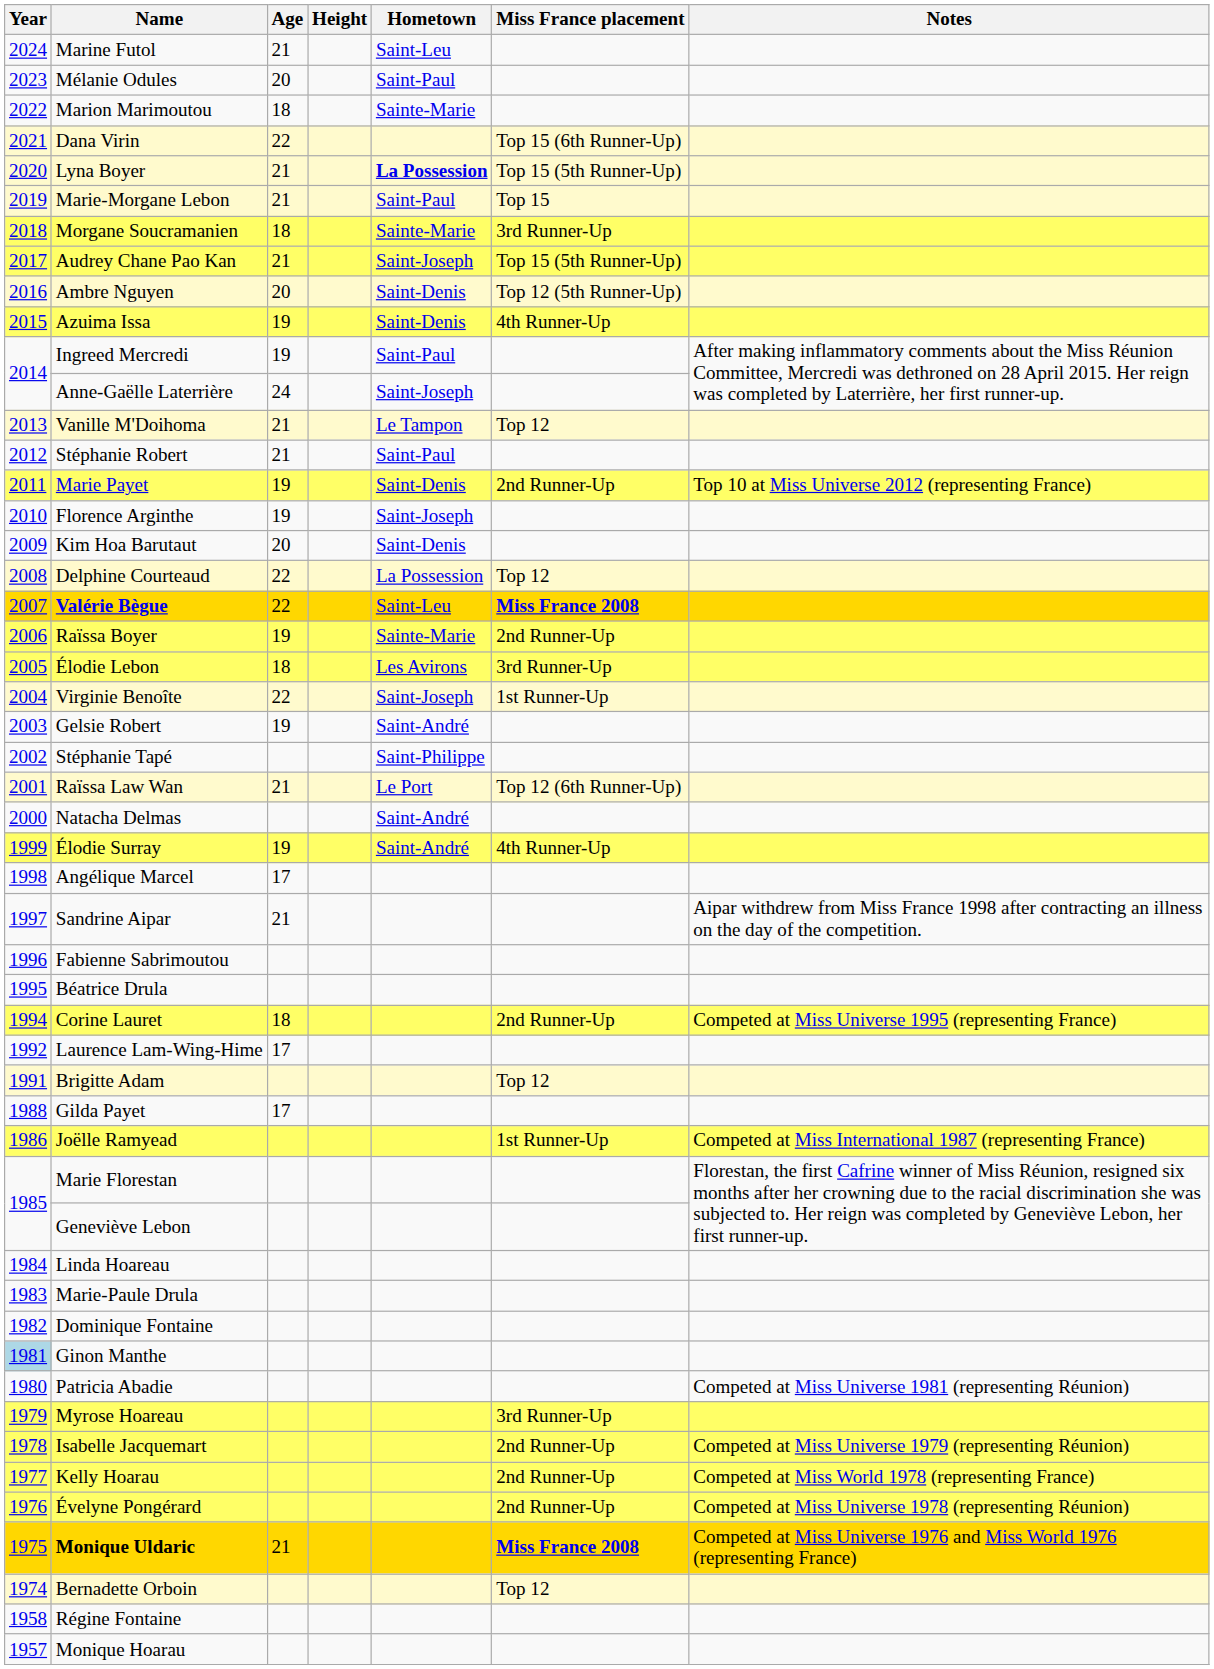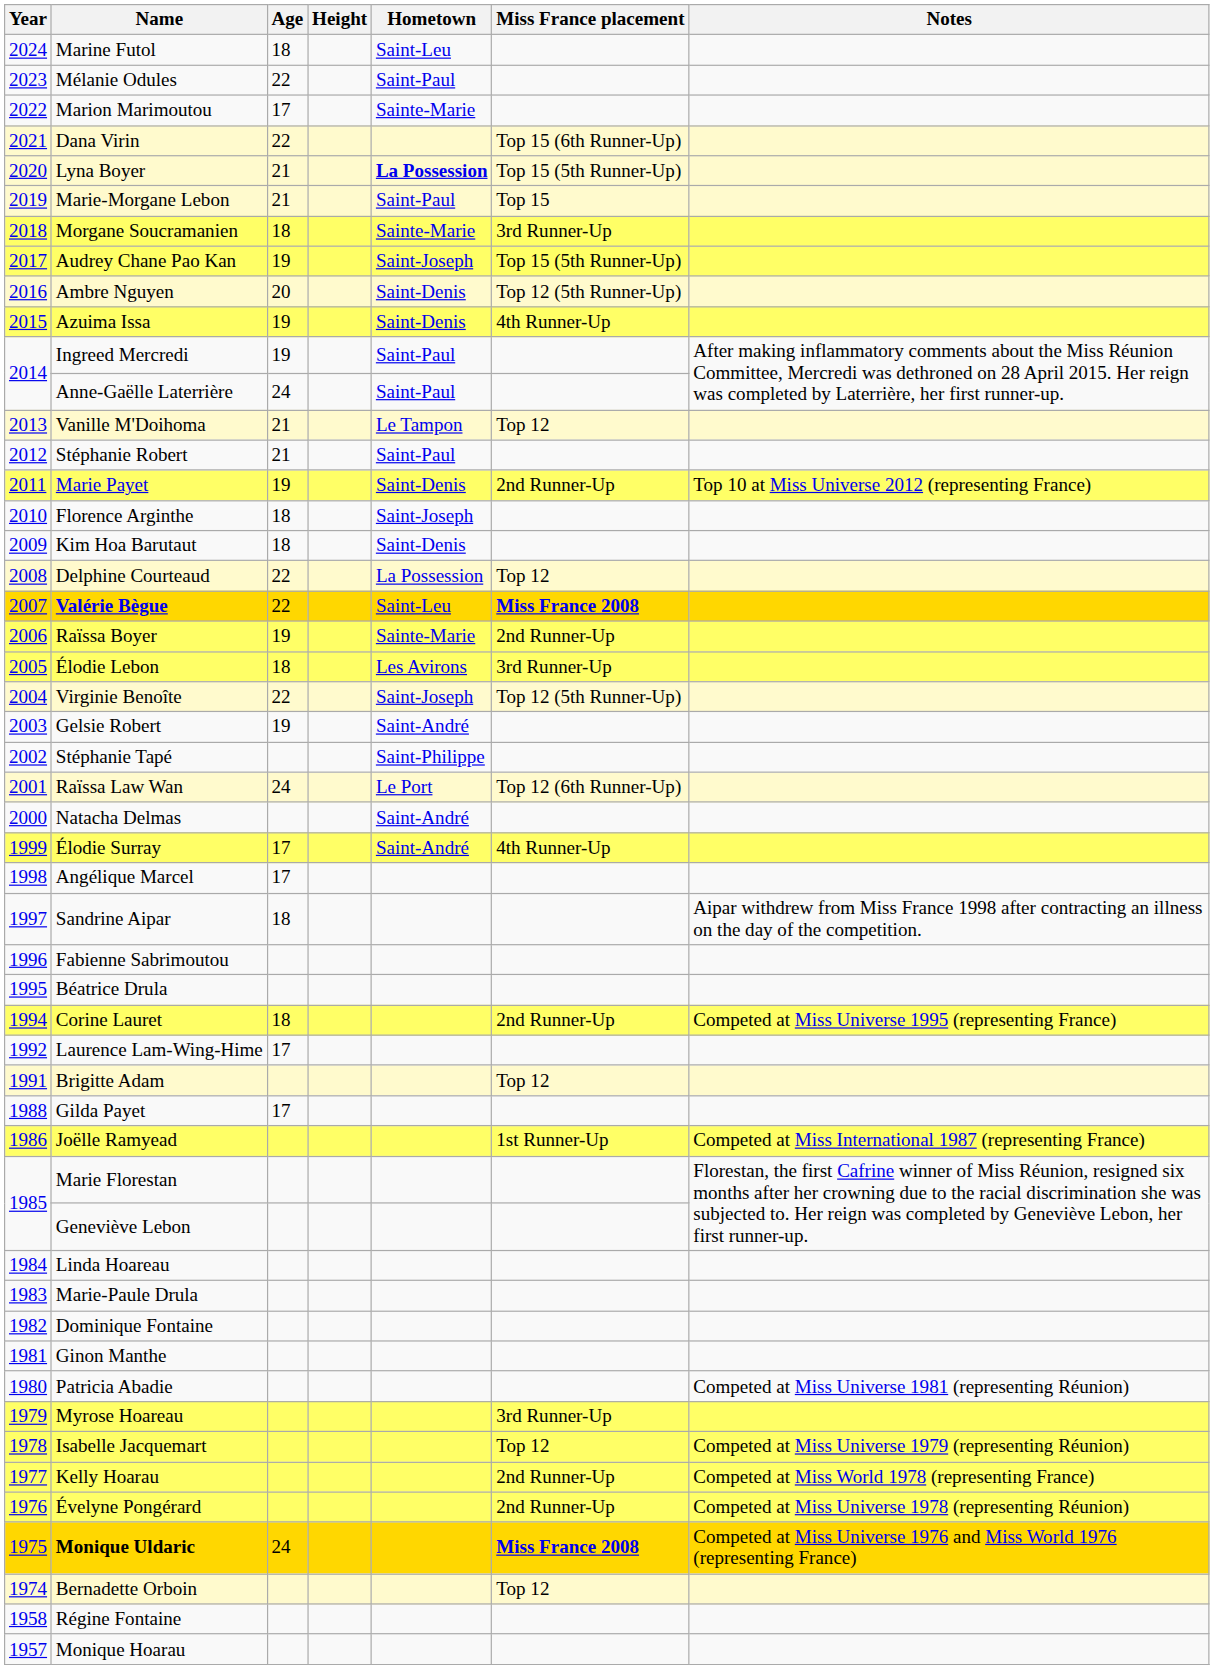Marine Futol | Age: 21 -> 18
Mélanie Odules | Age: 20 -> 22
Marion Marimoutou | Age: 18 -> 17
Audrey Chane Pao Kan | Age: 21 -> 19
Anne-Gaëlle Laterrière | Hometown: Saint-Joseph -> Saint-Paul
Florence Arginthe | Age: 19 -> 18
Kim Hoa Barutaut | Age: 20 -> 18
Virginie Benoîte | Miss France placement: 1st Runner-Up -> Top 12 (5th Runner-Up)
Raïssa Law Wan | Age: 21 -> 24
Élodie Surray | Age: 19 -> 17
Sandrine Aipar | Age: 21 -> 18
Ginon Manthe | Year: lightblue background -> no background
Isabelle Jacquemart | Miss France placement: 2nd Runner-Up -> Top 12
Monique Uldaric | Age: 21 -> 24
